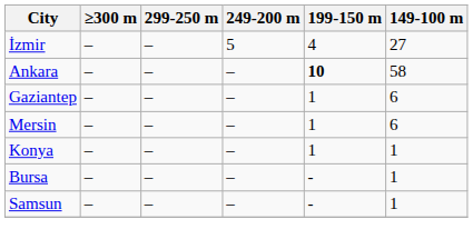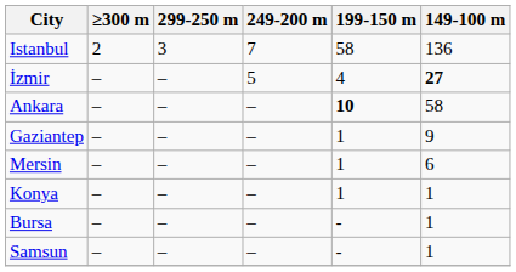+ row: Istanbul | 2 | 3 | 7 | 58 | 136
İzmir | 149-100 m: normal -> bold
Gaziantep | 149-100 m: 6 -> 9
